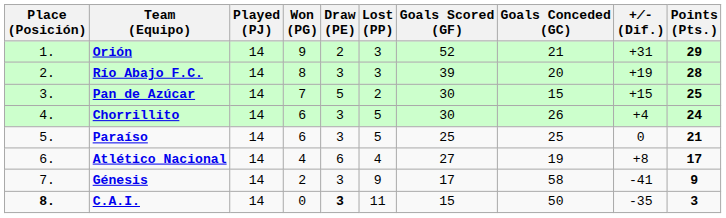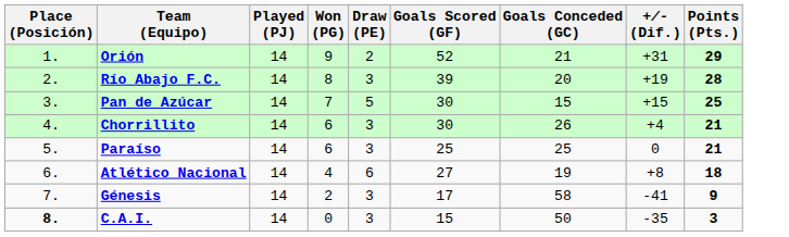- column: Lost (PP) | 3 | 3 | 2 | 5 | 5 | 4 | 9 | 11
Chorrillito | Points (Pts.): 24 -> 21
Atlético Nacional | Points (Pts.): 17 -> 18
C.A.I. | Draw (PE): bold -> normal
